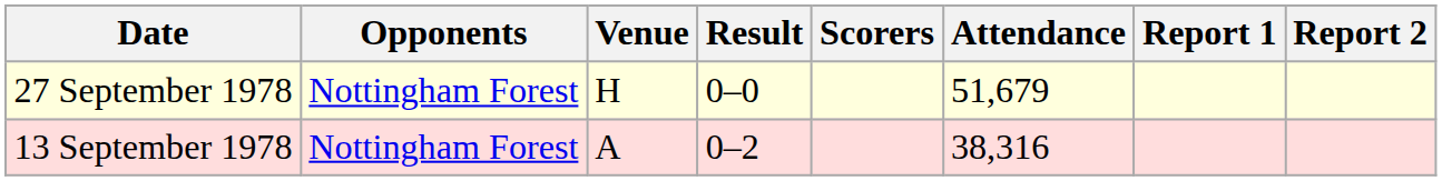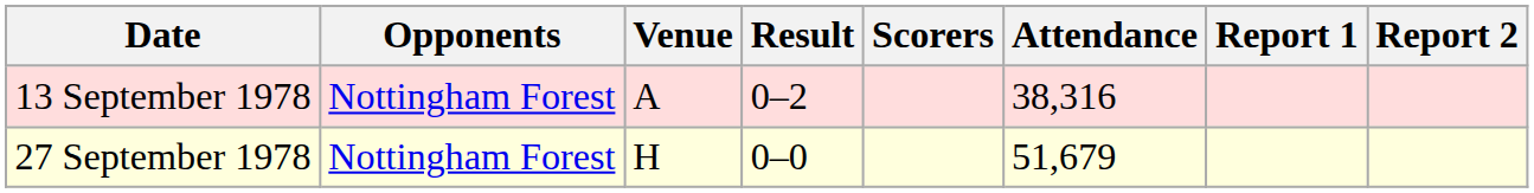rows swapped: 13 September 1978 <-> 27 September 1978
